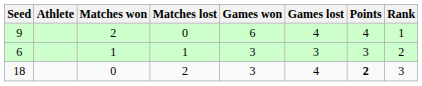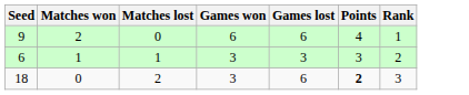- column: Athlete
9 | Games lost: 4 -> 6
18 | Games lost: 4 -> 6
